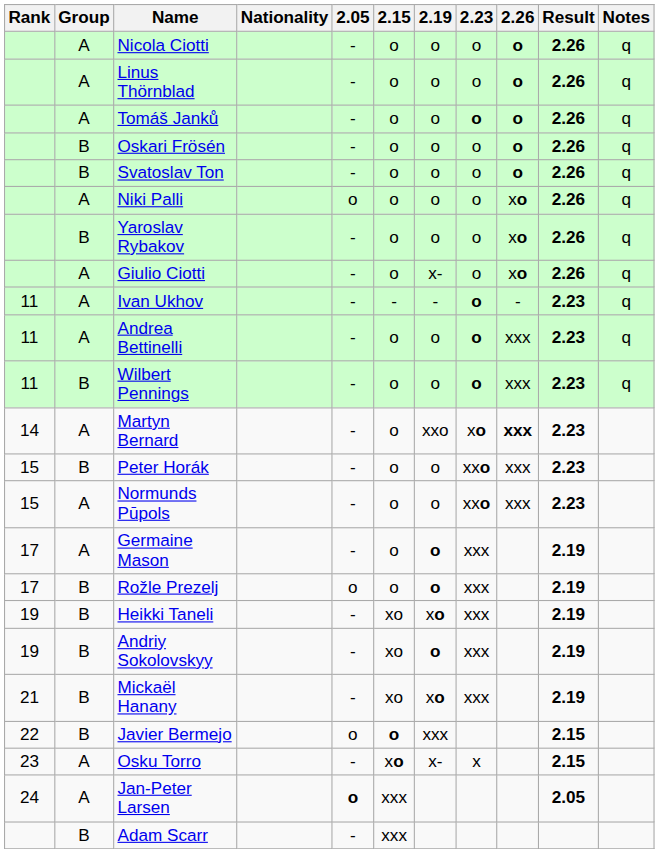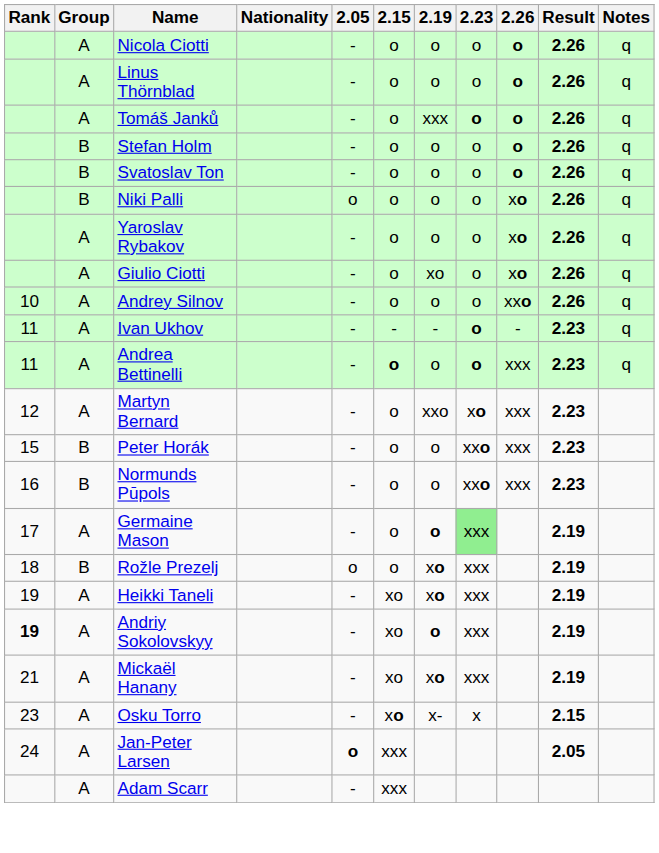Tomáš Janků | 2.19: o -> xxx
- row: B | Oskari Frösén | - | o | o | o | o | 2.26 | q
+ row: B | Stefan Holm | - | o | o | o | o | 2.26 | q
Niki Palli | Group: A -> B
Yaroslav Rybakov | Group: B -> A
Giulio Ciotti | 2.19: x- -> xo
+ row: 10 | A | Andrey Silnov | - | o | o | o | xxo | 2.26 | q
Andrea Bettinelli | 2.15: normal -> bold
- row: 11 | B | Wilbert Pennings | - | o | o | o | xxx | 2.23 | q
Martyn Bernard | Rank: 14 -> 12
Martyn Bernard | 2.26: bold -> normal
Normunds Pūpols | Rank: 15 -> 16
Normunds Pūpols | Group: A -> B
Germaine Mason | 2.23: no background -> lightgreen background
Rožle Prezelj | Rank: 17 -> 18
Rožle Prezelj | 2.19: o -> xo
Heikki Taneli | Group: B -> A
Andriy Sokolovskyy | Rank: normal -> bold
Andriy Sokolovskyy | Group: B -> A
Mickaël Hanany | Group: B -> A
- row: 22 | B | Javier Bermejo | o | o | xxx | 2.15
Adam Scarr | Group: B -> A
